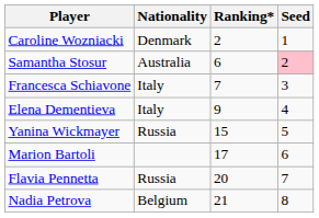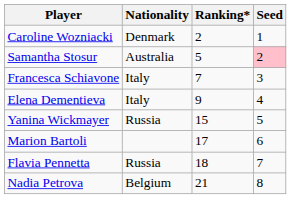Samantha Stosur | Ranking*: 6 -> 5
Flavia Pennetta | Ranking*: 20 -> 18
